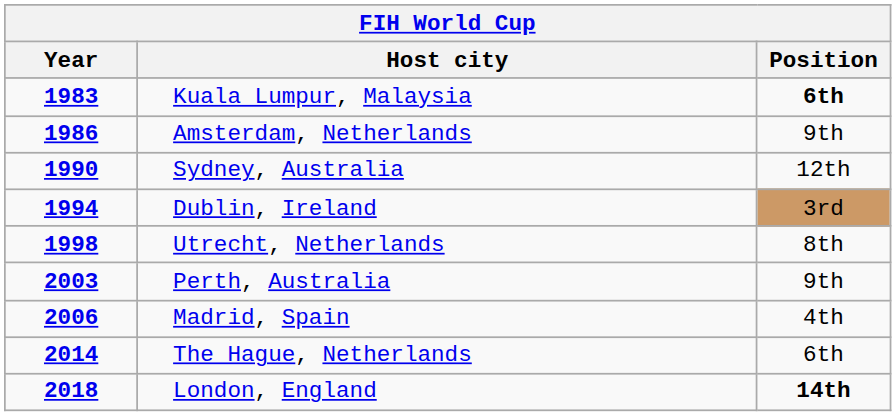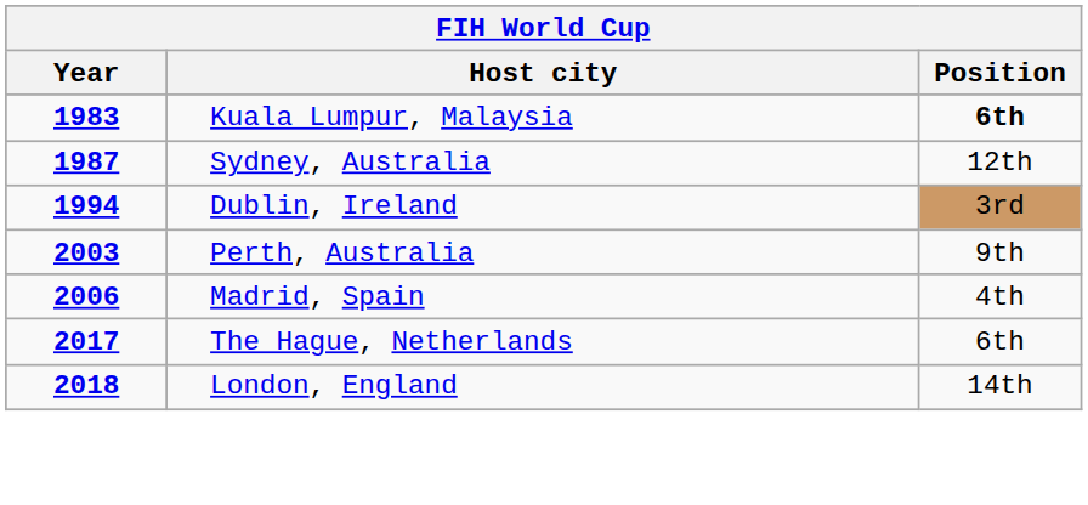- row: 1986 | Amsterdam, Netherlands | 9th
Sydney, Australia | Year: 1990 -> 1987
- row: 1998 | Utrecht, Netherlands | 8th
The Hague, Netherlands | Year: 2014 -> 2017
London, England | Position: bold -> normal
